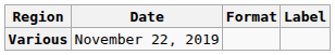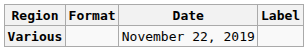columns swapped: Date <-> Format
